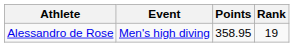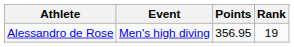Alessandro de Rose | Points: 358.95 -> 356.95
